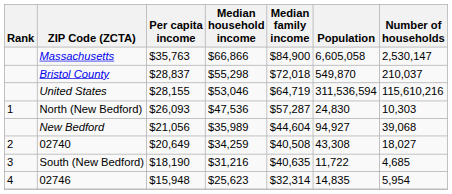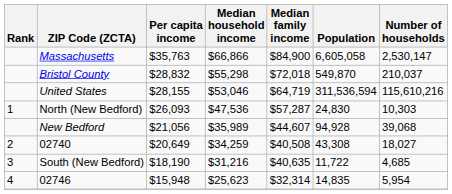Bristol County | Per capita income: $28,837 -> $28,832
New Bedford | Median family income: $44,604 -> $44,607
New Bedford | Population: 94,927 -> 94,928
